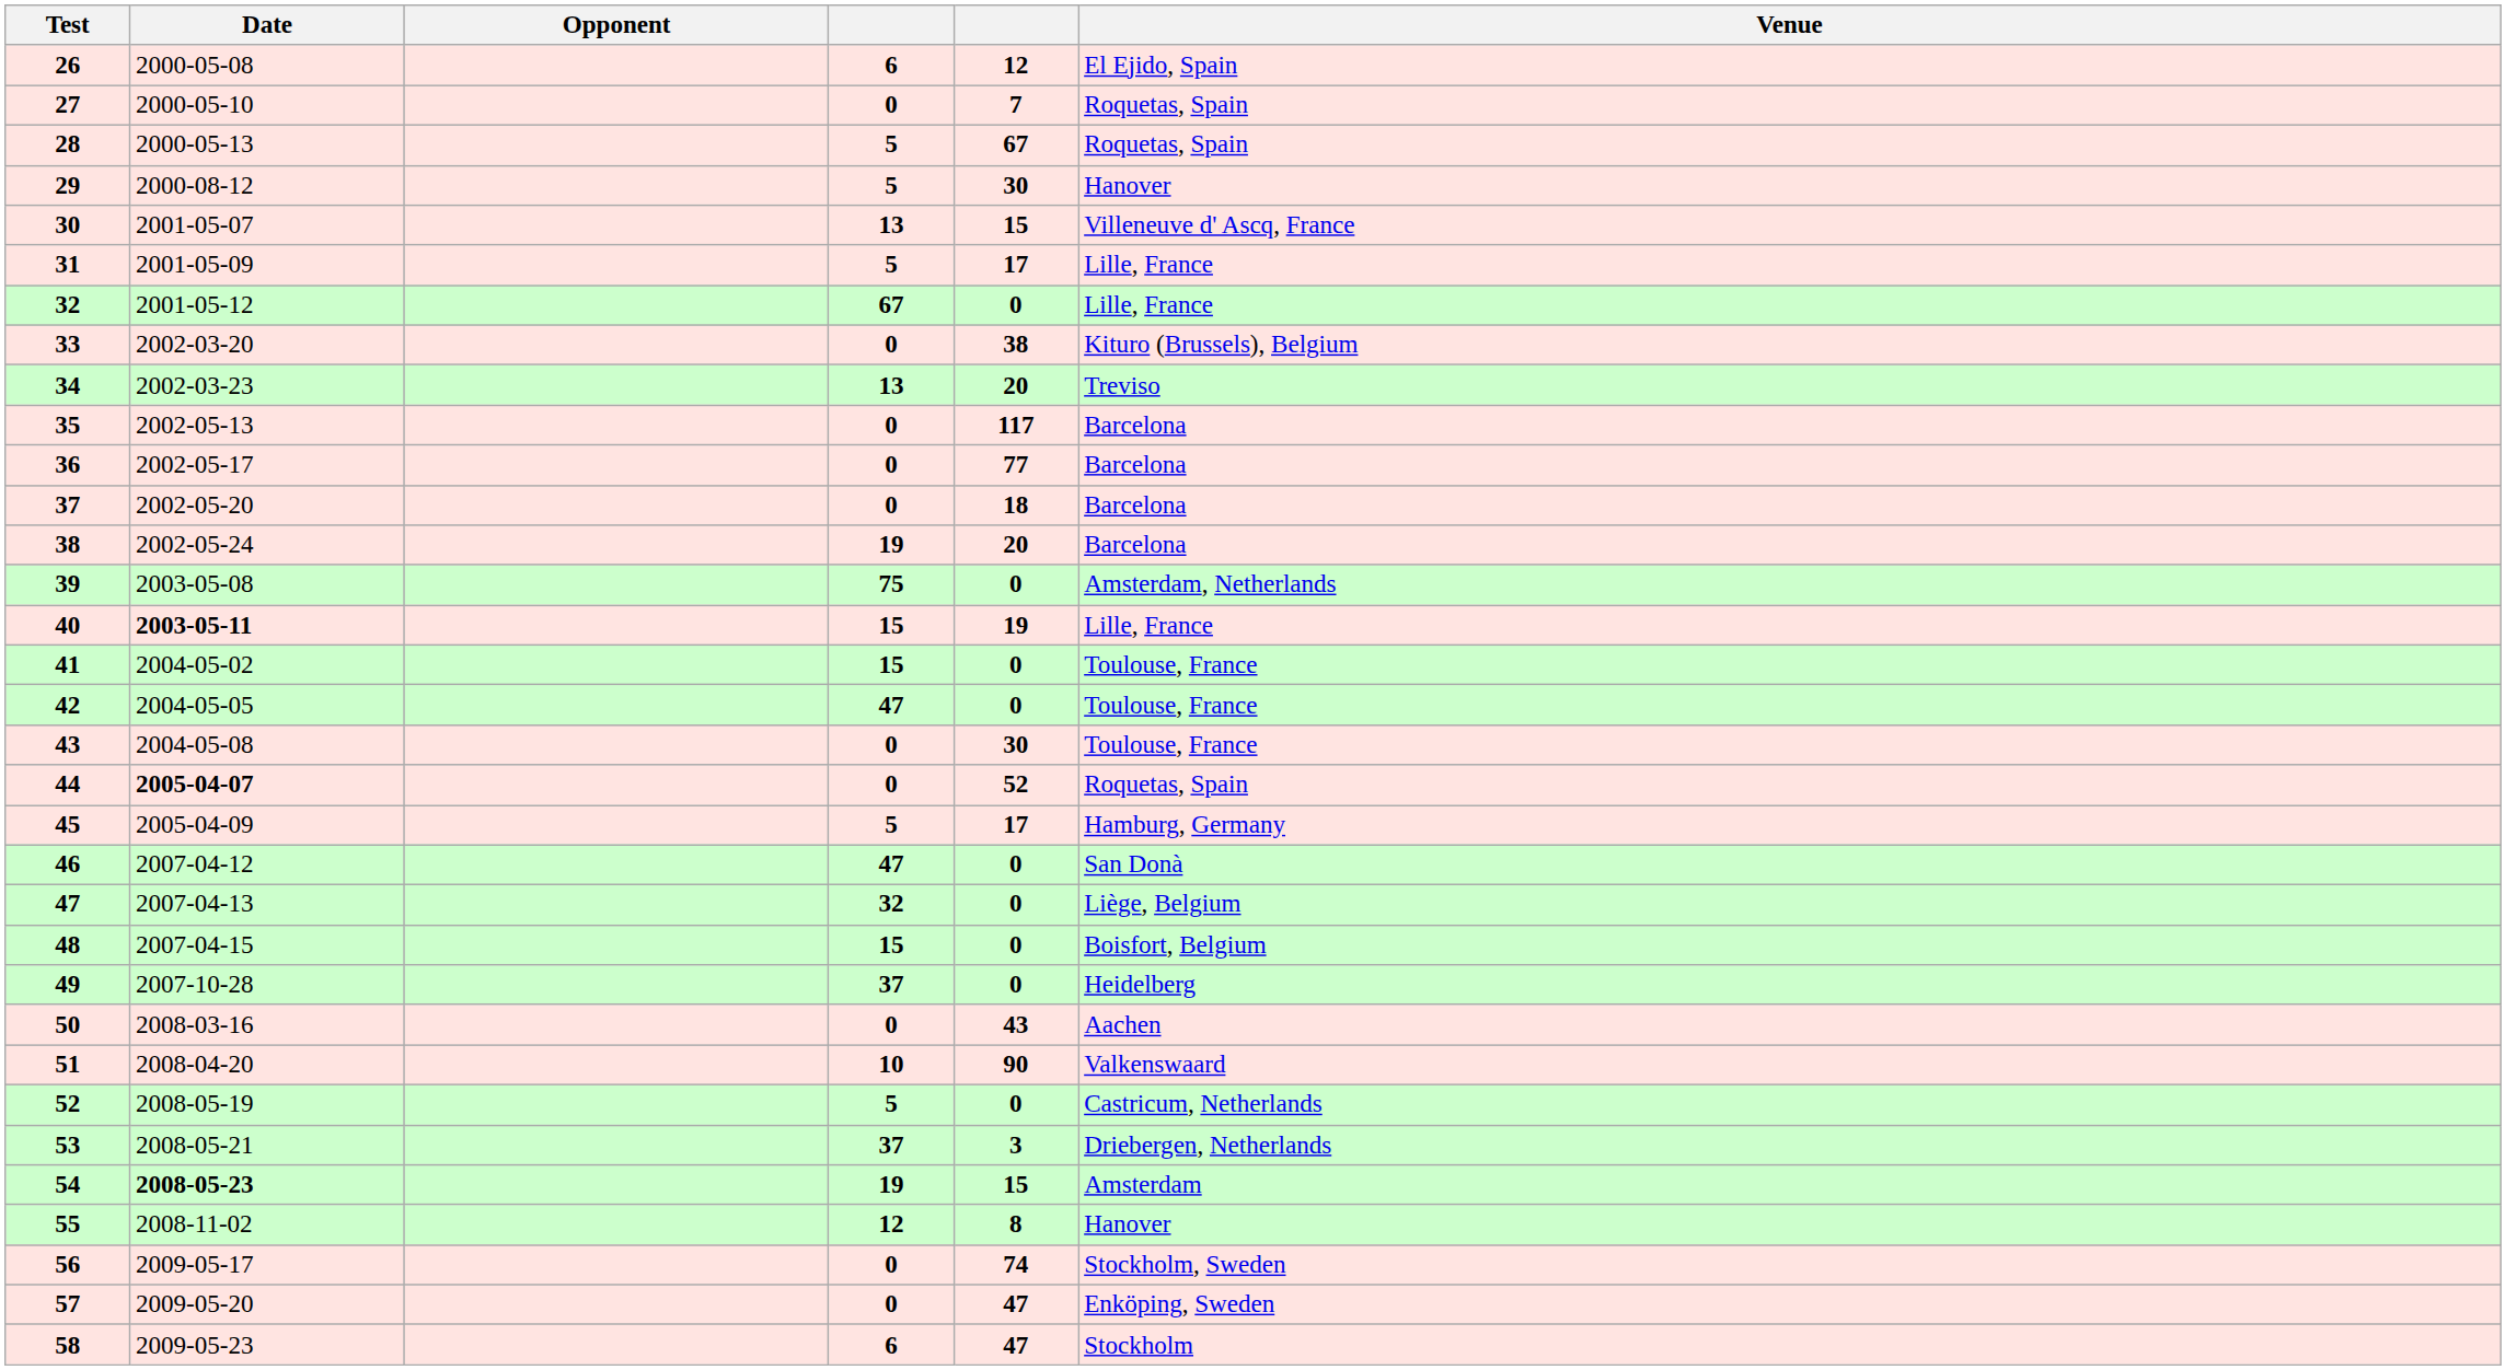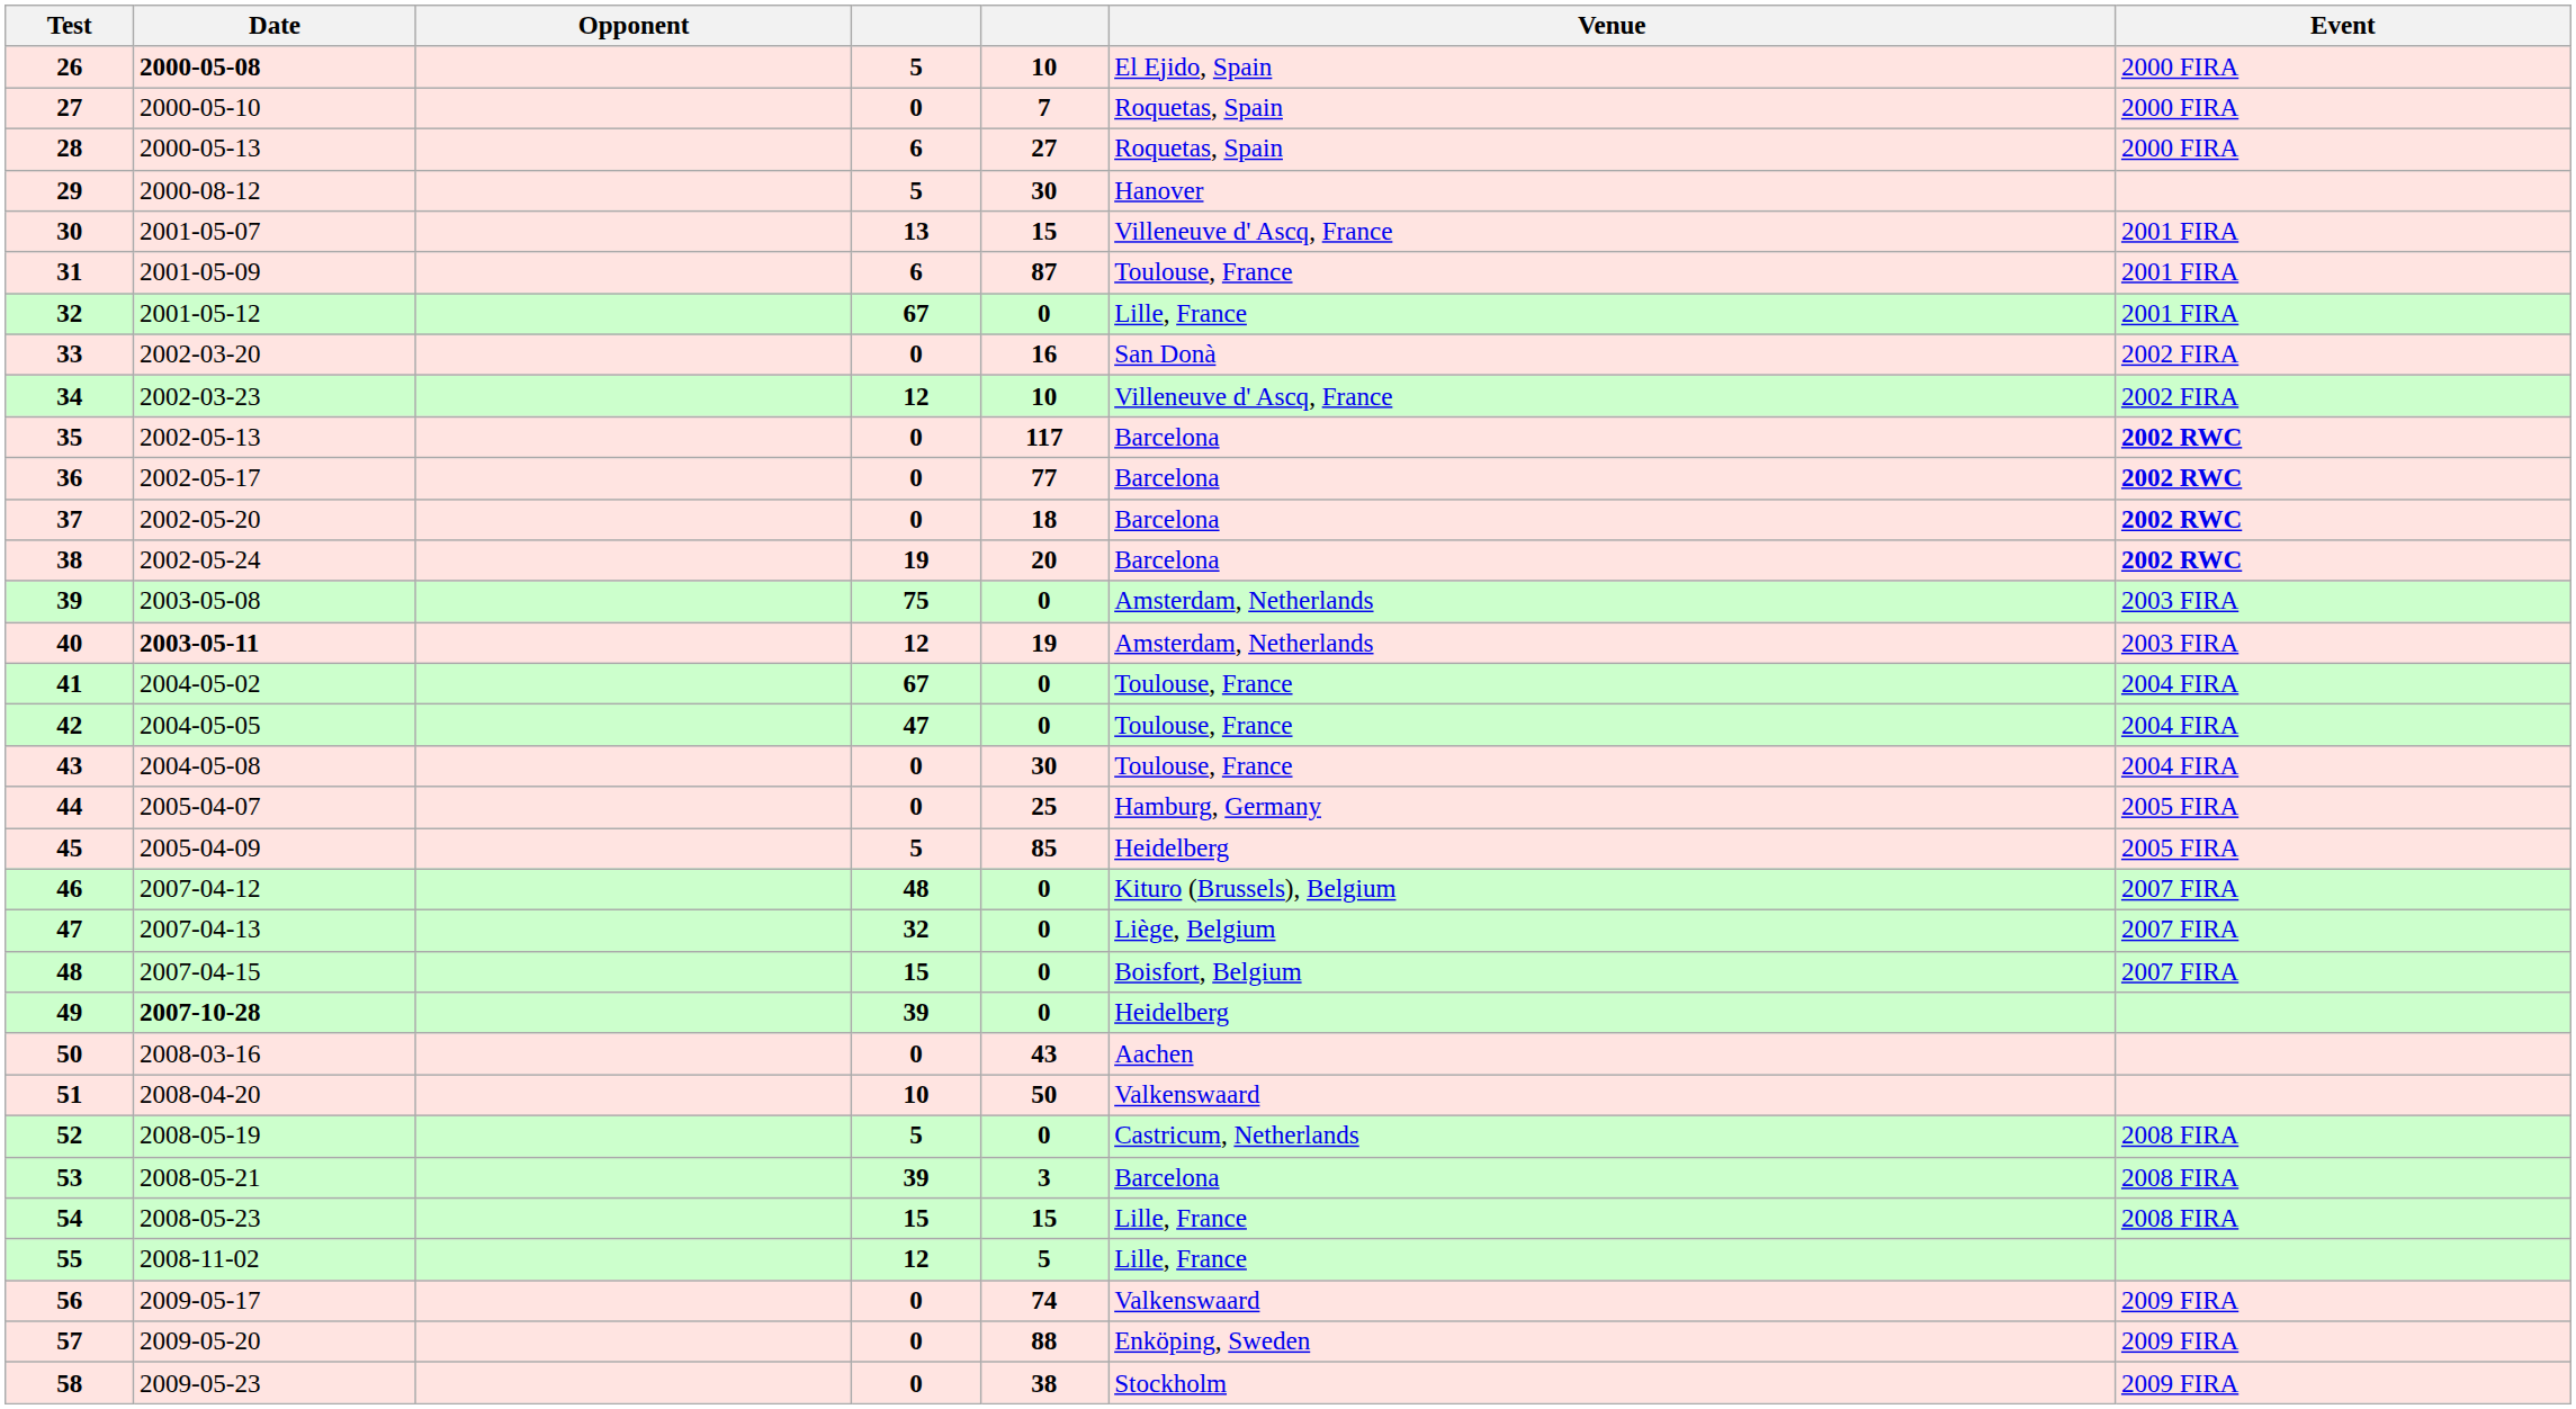+ column: Event | 2000 FIRA | 2000 FIRA | 2000 FIRA | 2001 FIRA | 2001 FIRA | 2001 FIRA | 2002 FIRA | 2002 FIRA | 2002 RWC | 2002 RWC | 2002 RWC | 2002 RWC | 2003 FIRA | 2003 FIRA | 2004 FIRA | 2004 FIRA | 2004 FIRA | 2005 FIRA | 2005 FIRA | 2007 FIRA | 2007 FIRA | 2007 FIRA | 2008 FIRA | 2008 FIRA | 2008 FIRA | 2009 FIRA | 2009 FIRA | 2009 FIRA
26 | Date: normal -> bold
26 | column 4: 6 -> 5
26 | column 5: 12 -> 10
28 | column 4: 5 -> 6
28 | column 5: 67 -> 27
31 | column 4: 5 -> 6
31 | column 5: 17 -> 87
31 | Venue: Lille, France -> Toulouse, France
33 | column 5: 38 -> 16
33 | Venue: Kituro (Brussels), Belgium -> San Donà
34 | column 4: 13 -> 12
34 | column 5: 20 -> 10
34 | Venue: Treviso -> Villeneuve d' Ascq, France
40 | column 4: 15 -> 12
40 | Venue: Lille, France -> Amsterdam, Netherlands
41 | column 4: 15 -> 67
44 | Date: bold -> normal
44 | column 5: 52 -> 25
44 | Venue: Roquetas, Spain -> Hamburg, Germany
45 | column 5: 17 -> 85
45 | Venue: Hamburg, Germany -> Heidelberg
46 | column 4: 47 -> 48
46 | Venue: San Donà -> Kituro (Brussels), Belgium
49 | Date: normal -> bold
49 | column 4: 37 -> 39
51 | column 5: 90 -> 50
53 | column 4: 37 -> 39
53 | Venue: Driebergen, Netherlands -> Barcelona
54 | Date: bold -> normal
54 | column 4: 19 -> 15
54 | Venue: Amsterdam -> Lille, France
55 | column 5: 8 -> 5
55 | Venue: Hanover -> Lille, France
56 | Venue: Stockholm, Sweden -> Valkenswaard
57 | column 5: 47 -> 88
58 | column 4: 6 -> 0
58 | column 5: 47 -> 38
